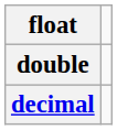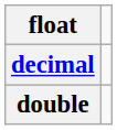rows swapped: double <-> decimal
